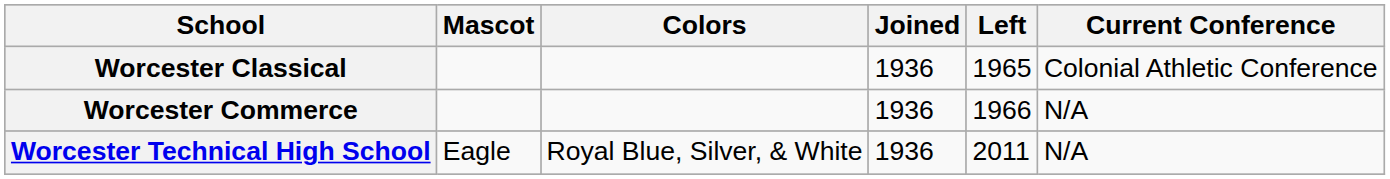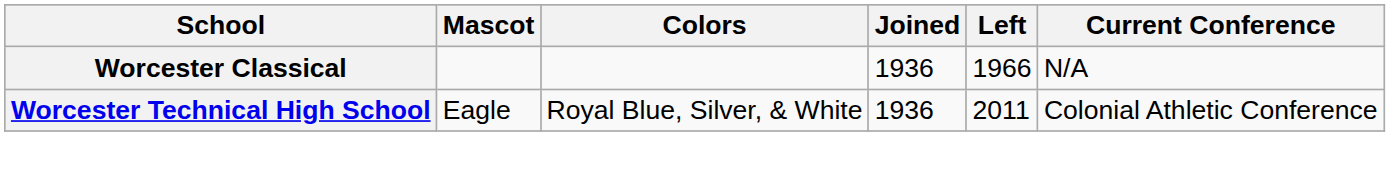Worcester Classical | Left: 1965 -> 1966
Worcester Classical | Current Conference: Colonial Athletic Conference -> N/A
- row: Worcester Commerce | 1936 | 1966 | N/A
Worcester Technical High School | Current Conference: N/A -> Colonial Athletic Conference
